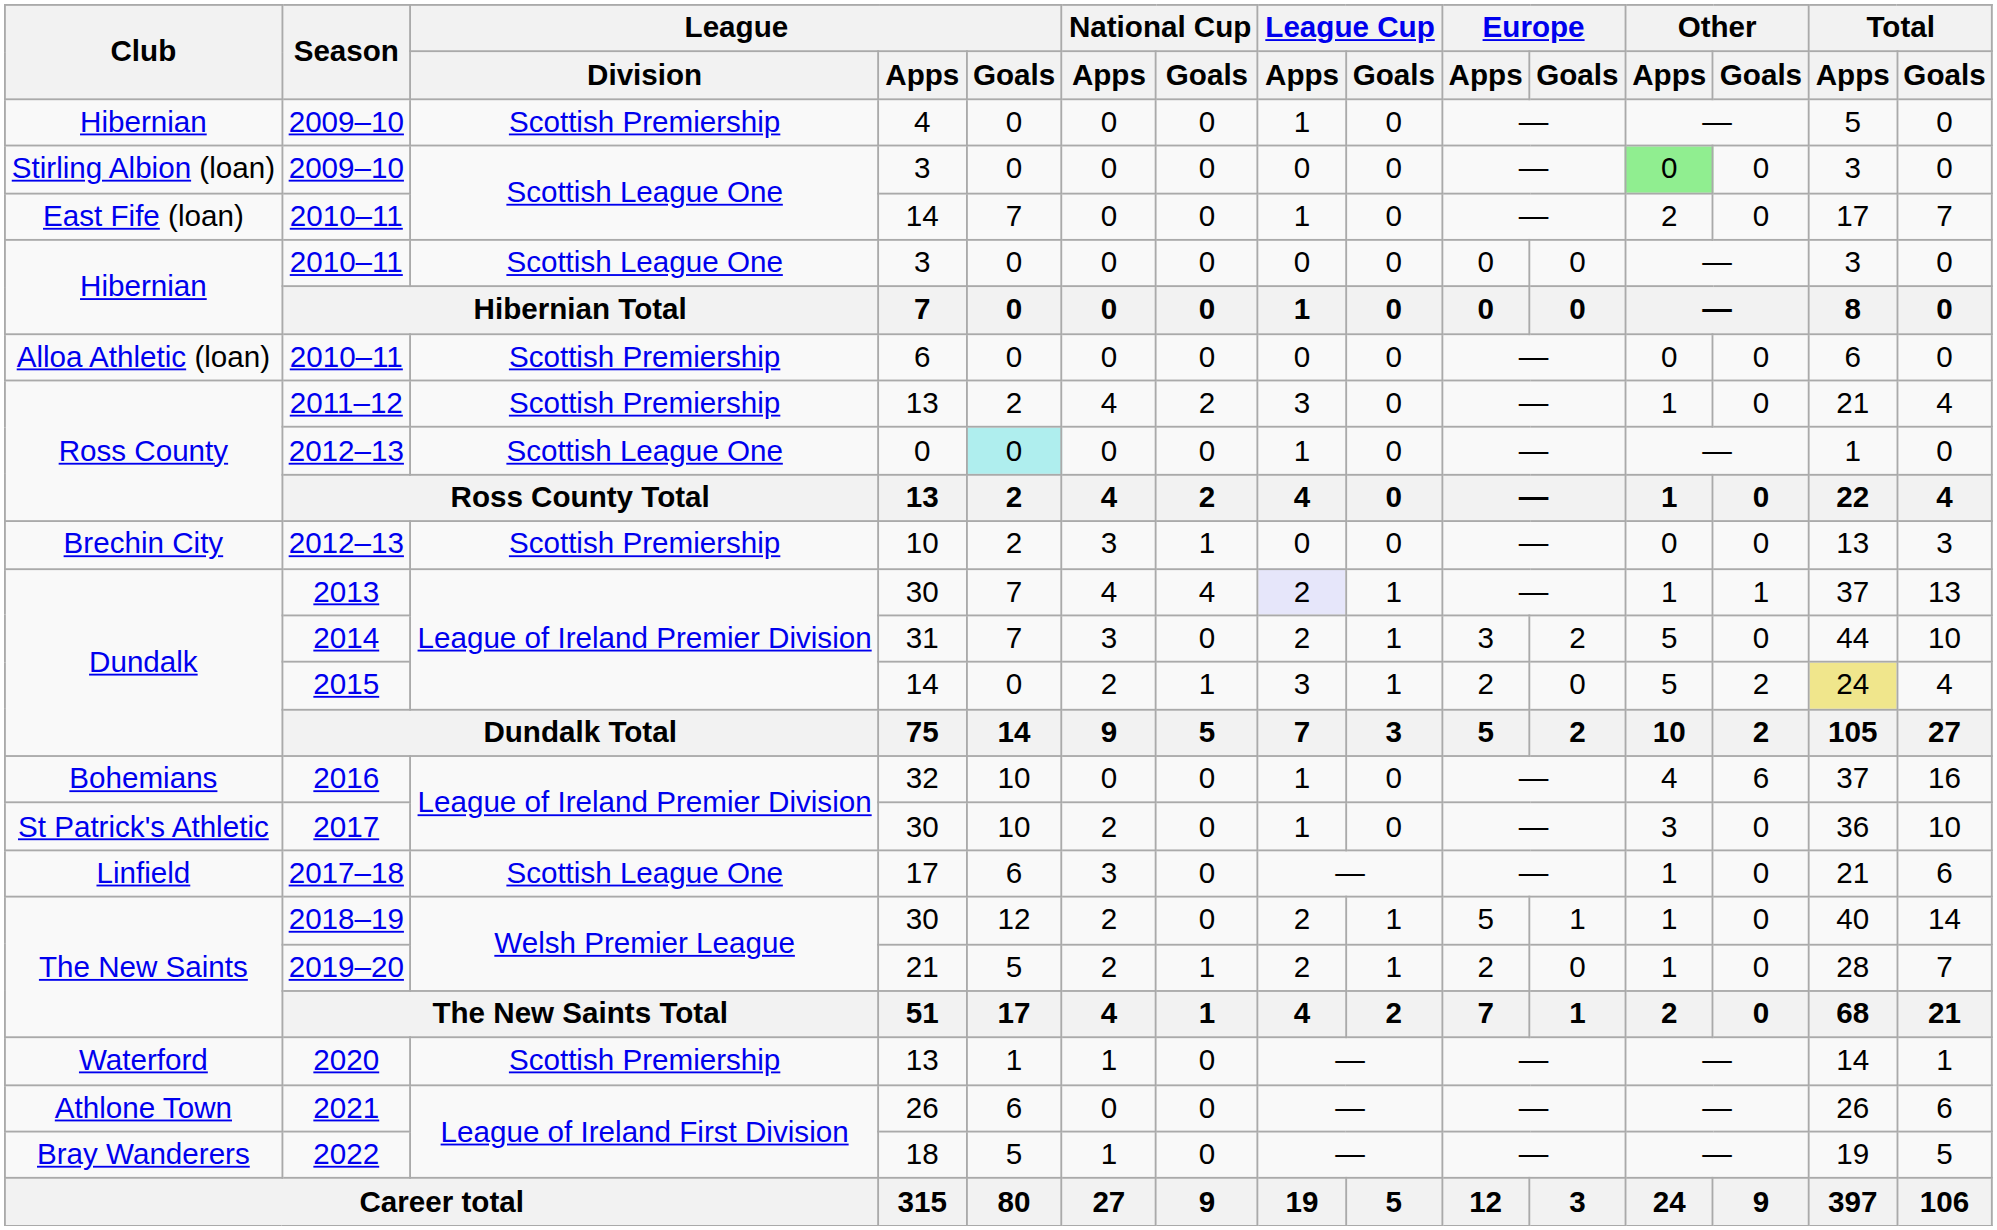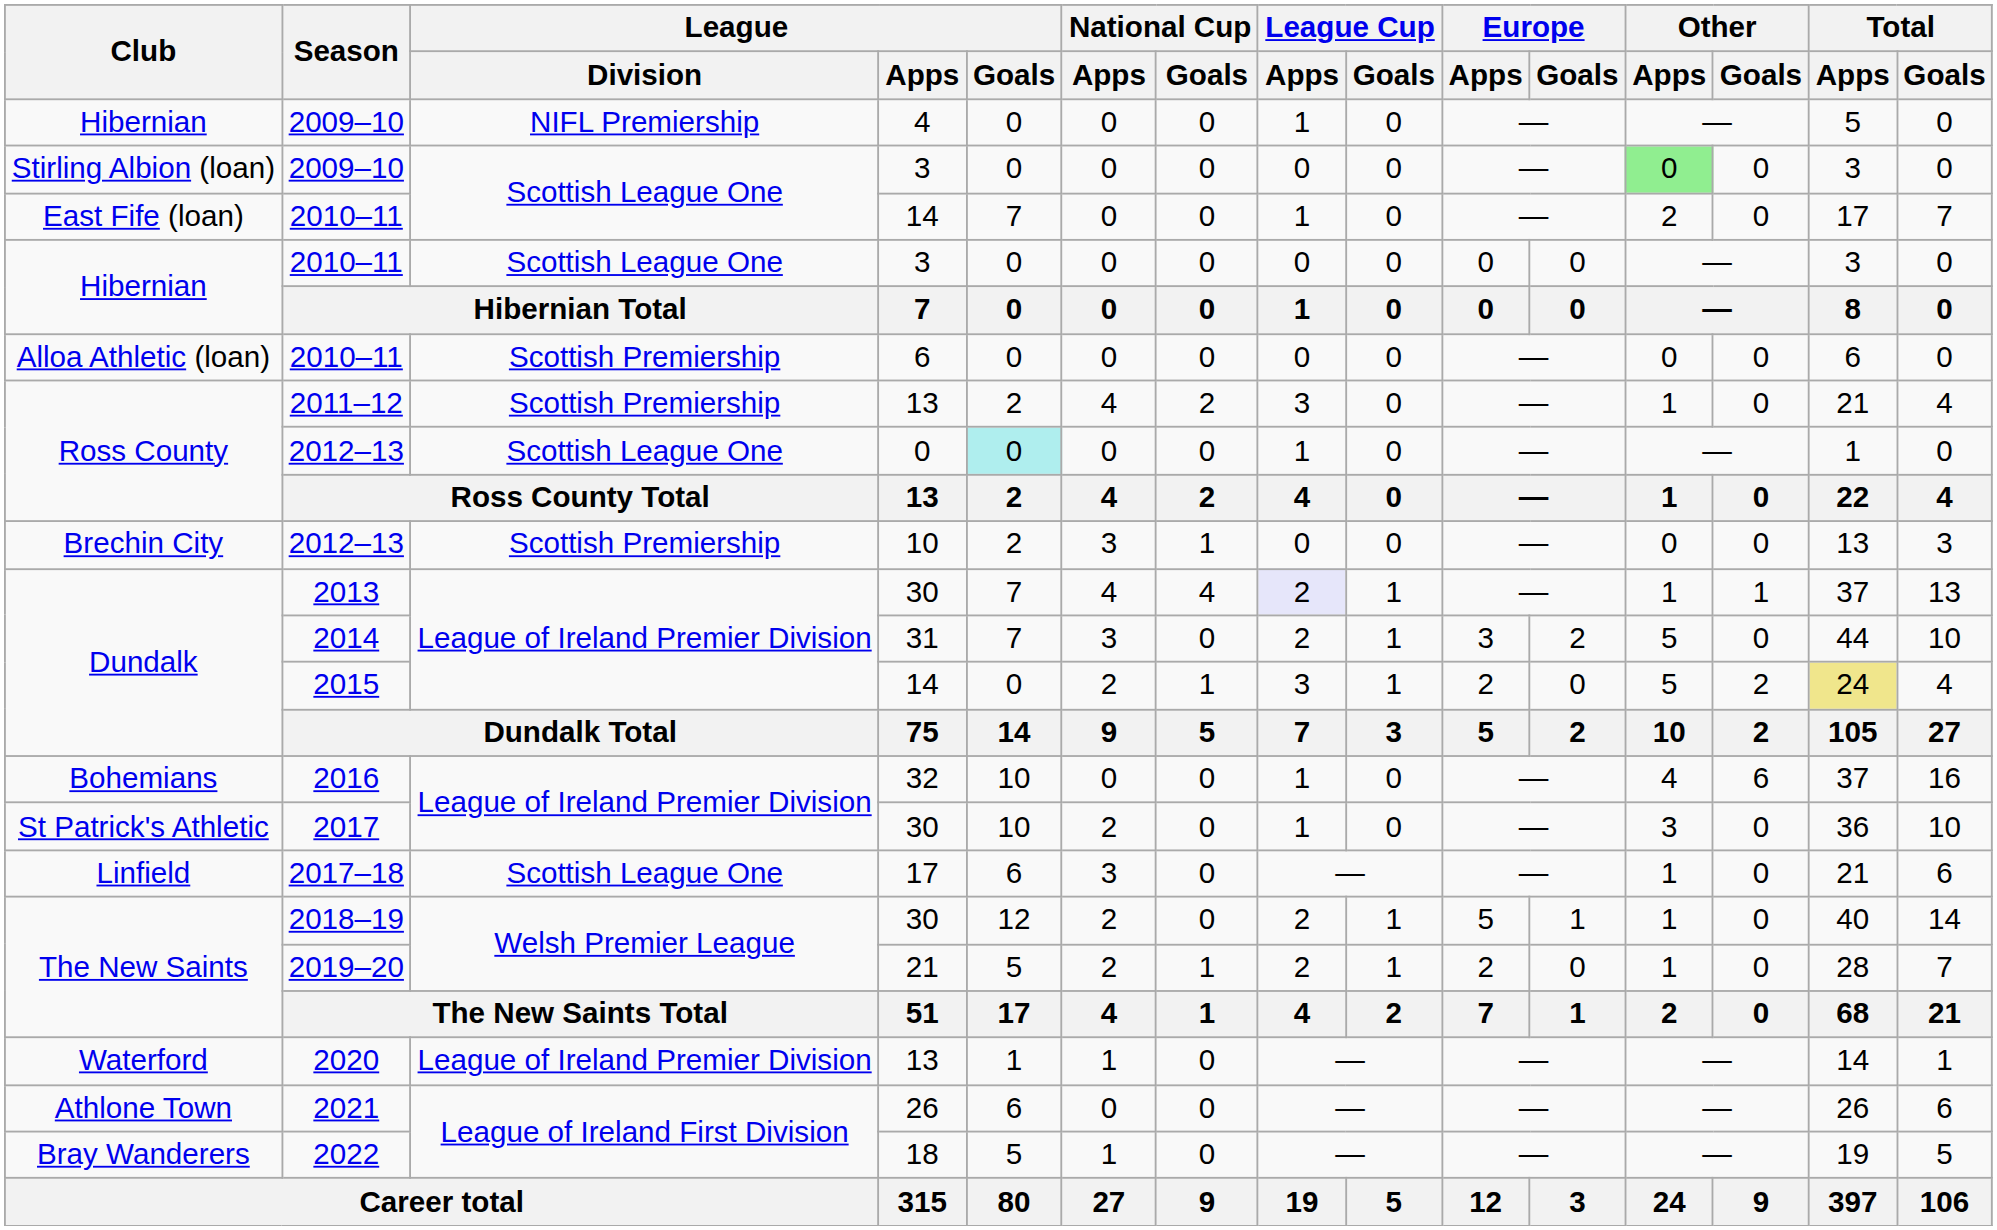Hibernian / 2009–10 | League / Division: Scottish Premiership -> NIFL Premiership
2020 | League / Division: Scottish Premiership -> League of Ireland Premier Division
